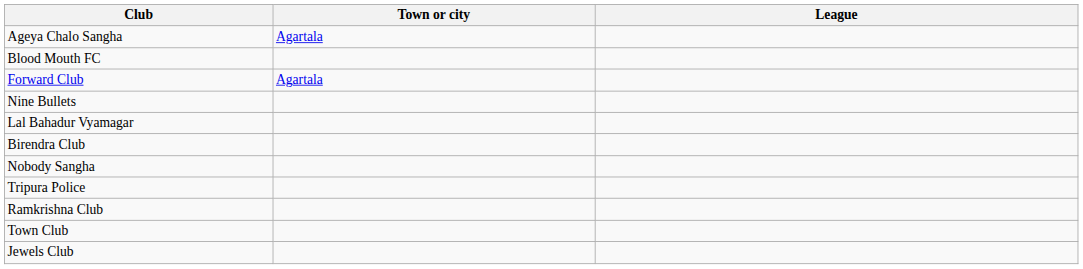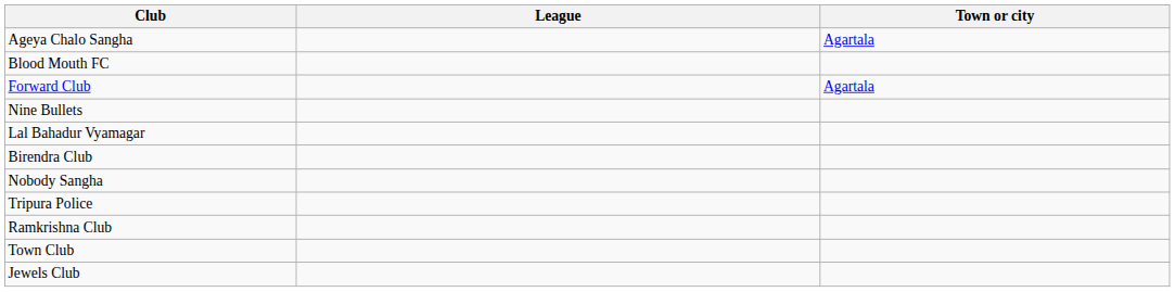columns swapped: Town or city <-> League
